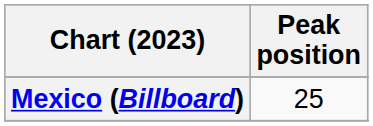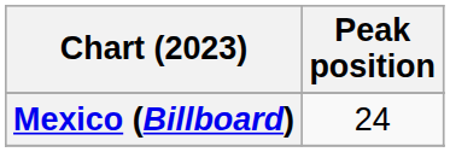Mexico (Billboard) | Peak position: 25 -> 24
